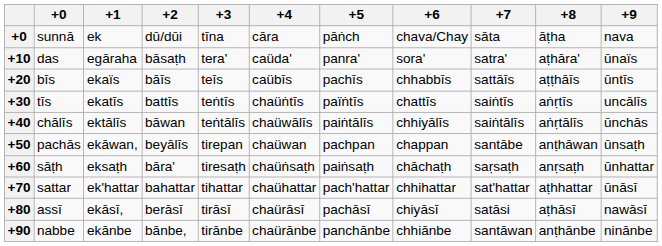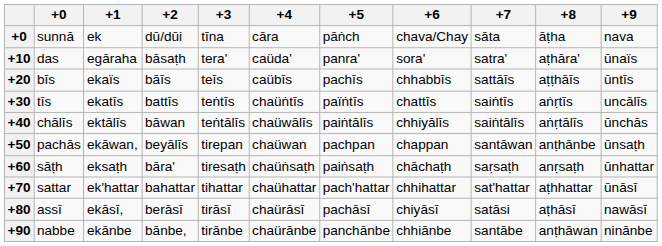pachās | +7: santābe -> santāwan
pachās | +8: anṭhāwan -> anṭhānbe
nabbe | +7: santāwan -> santābe
nabbe | +8: anṭhānbe -> anṭhāwan
